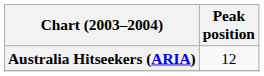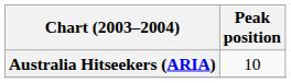Australia Hitseekers (ARIA) | Peak position: 12 -> 10
